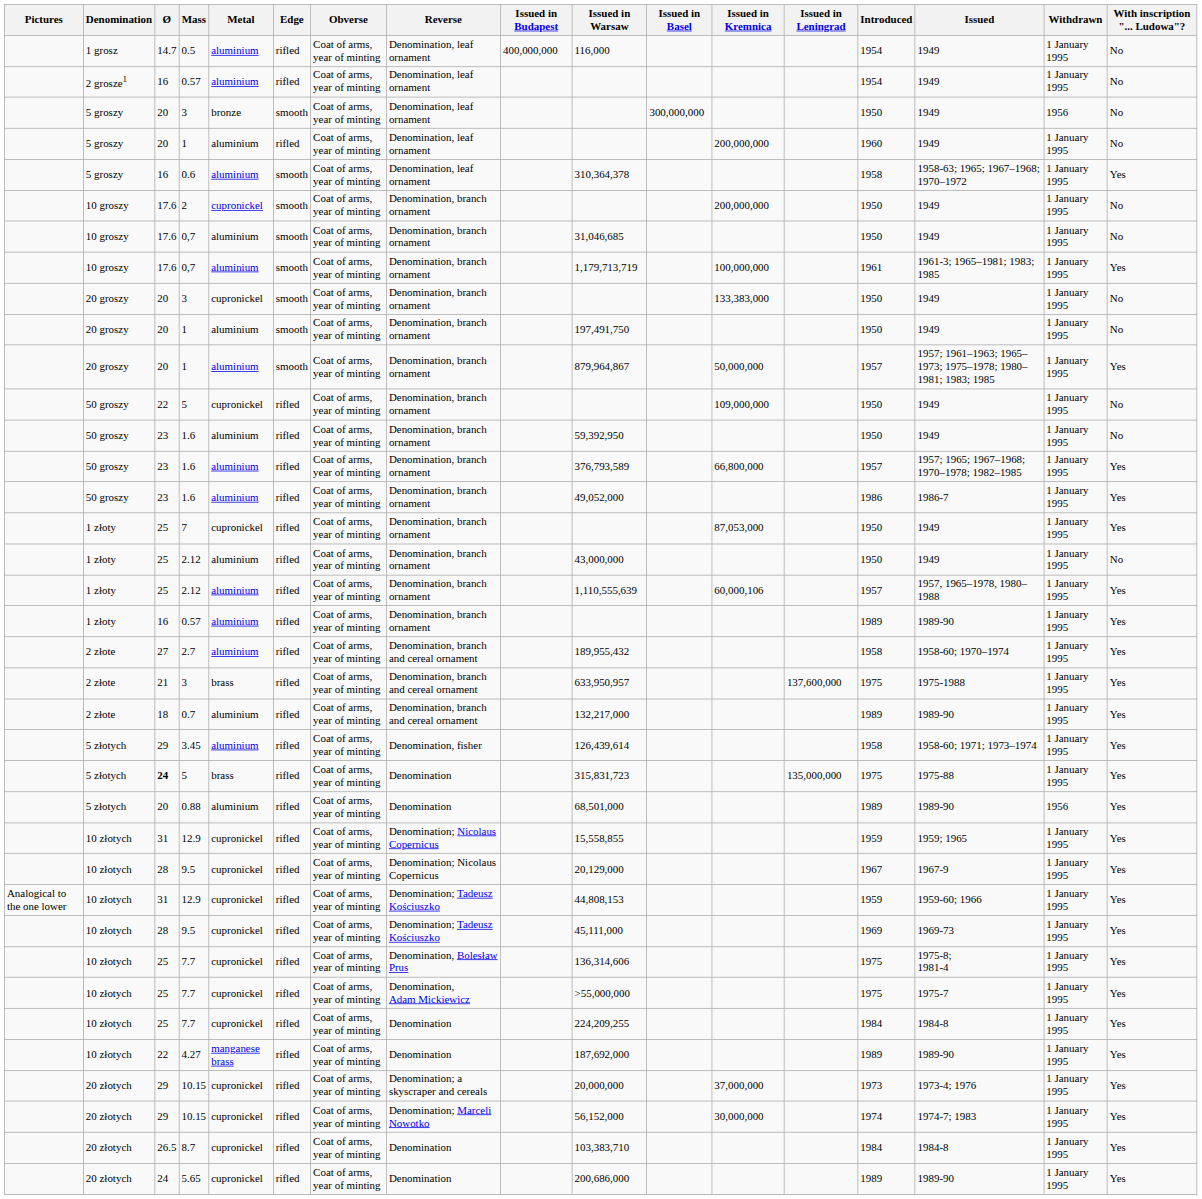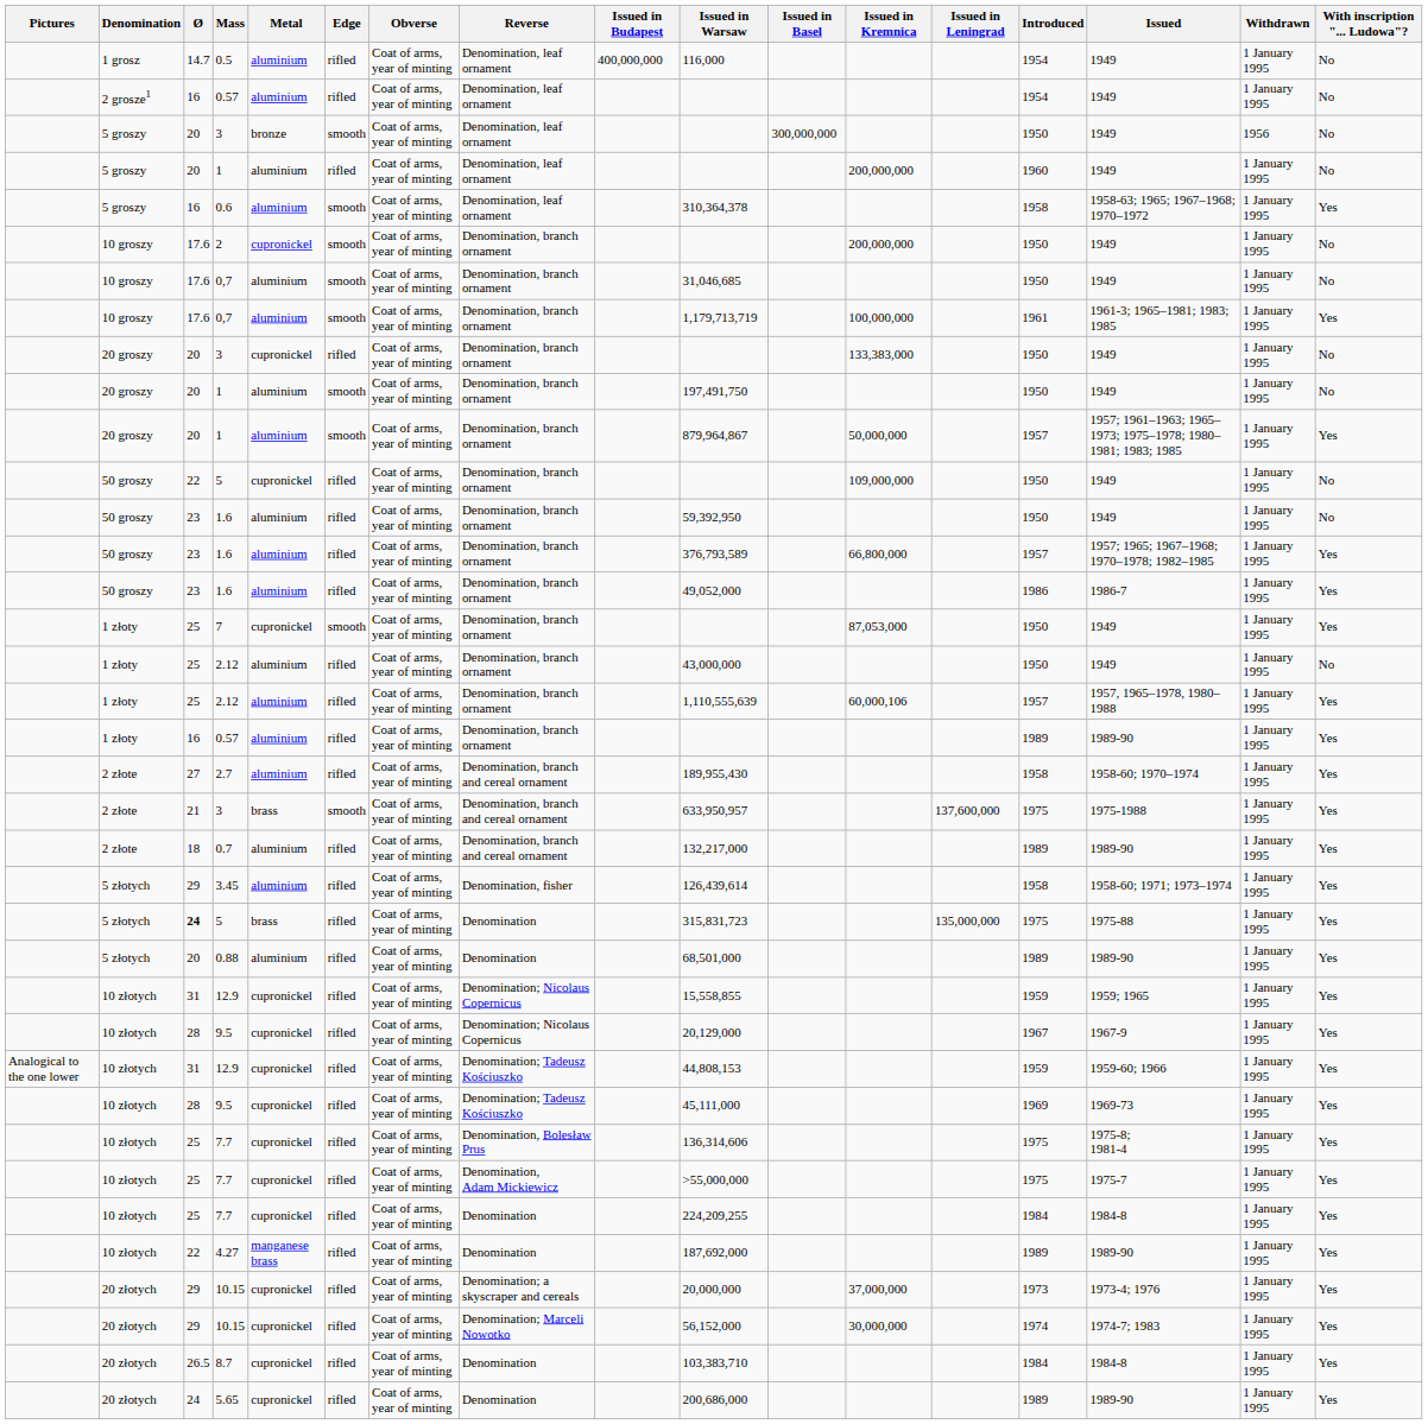20 groszy / 3 | Edge: smooth -> rifled
7 | Edge: rifled -> smooth
2.7 | Issued in Warsaw: 189,955,432 -> 189,955,430
2 złote / 3 | Edge: rifled -> smooth
0.88 | Withdrawn: 1956 -> 1 January 1995
